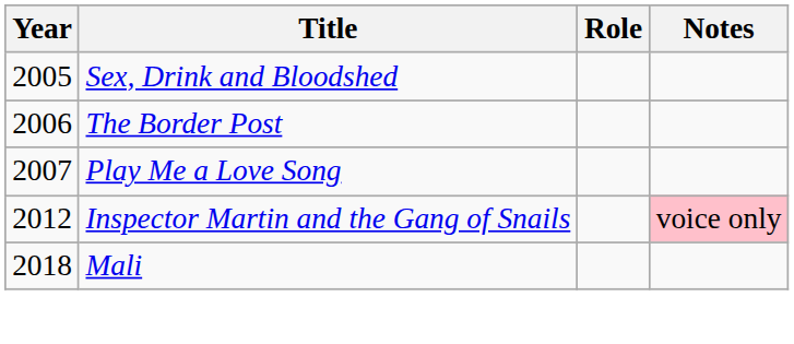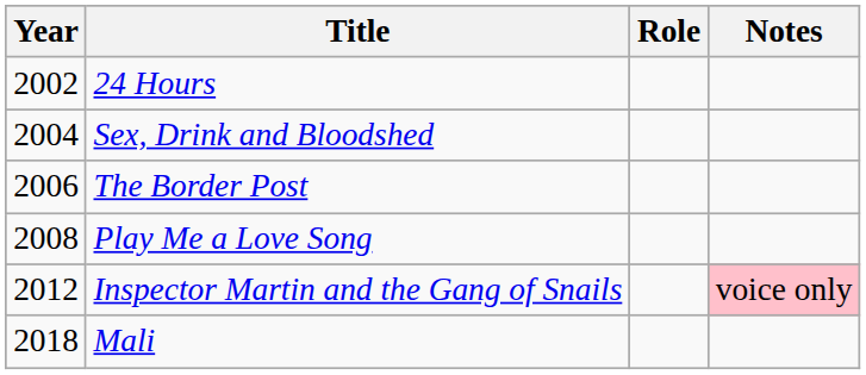+ row: 2002 | 24 Hours
Sex, Drink and Bloodshed | Year: 2005 -> 2004
Play Me a Love Song | Year: 2007 -> 2008
